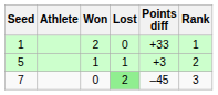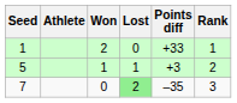7 | Points diff: –45 -> –35
